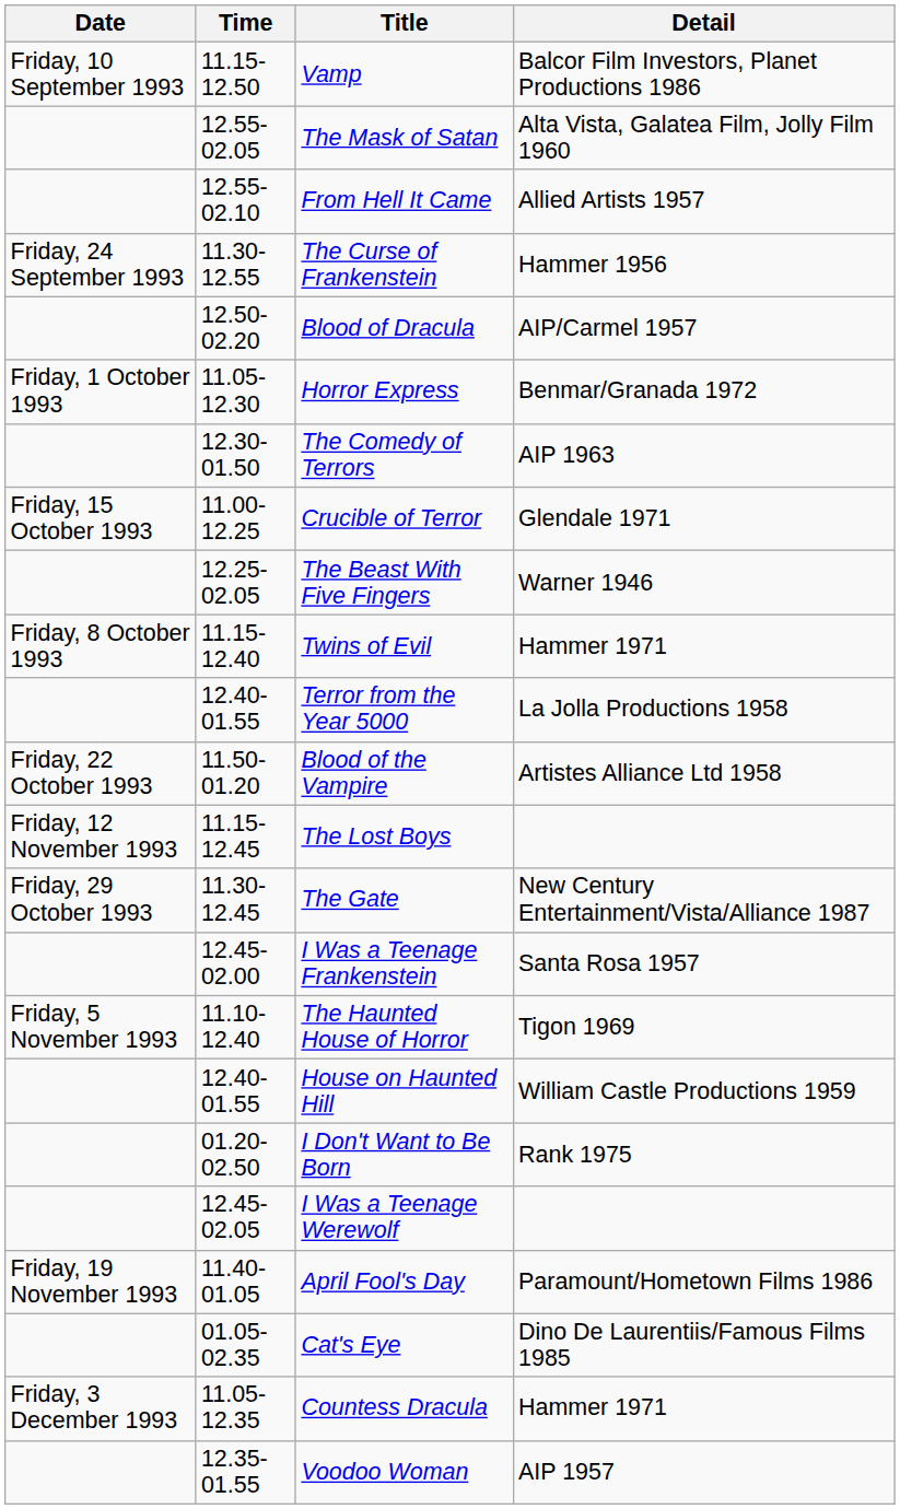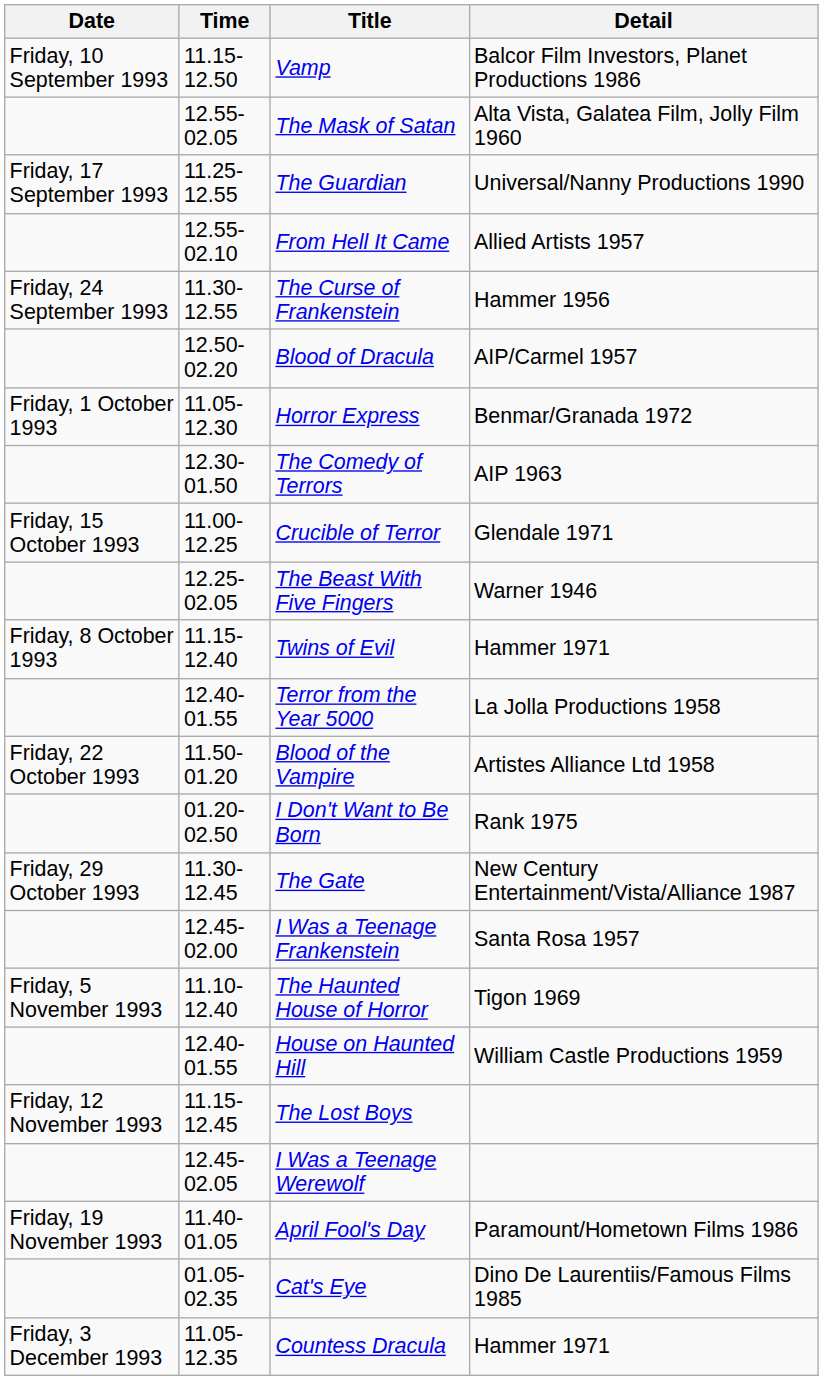+ row: Friday, 17 September 1993 | 11.25-12.55 | The Guardian | Universal/Nanny Productions 1990
rows swapped: I Don't Want to Be Born <-> The Lost Boys
- row: 12.35-01.55 | Voodoo Woman | AIP 1957
